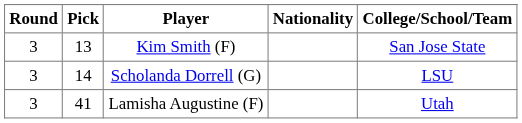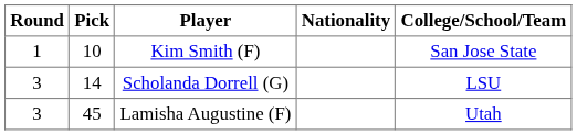Kim Smith (F) | Round: 3 -> 1
Kim Smith (F) | Pick: 13 -> 10
Lamisha Augustine (F) | Pick: 41 -> 45
